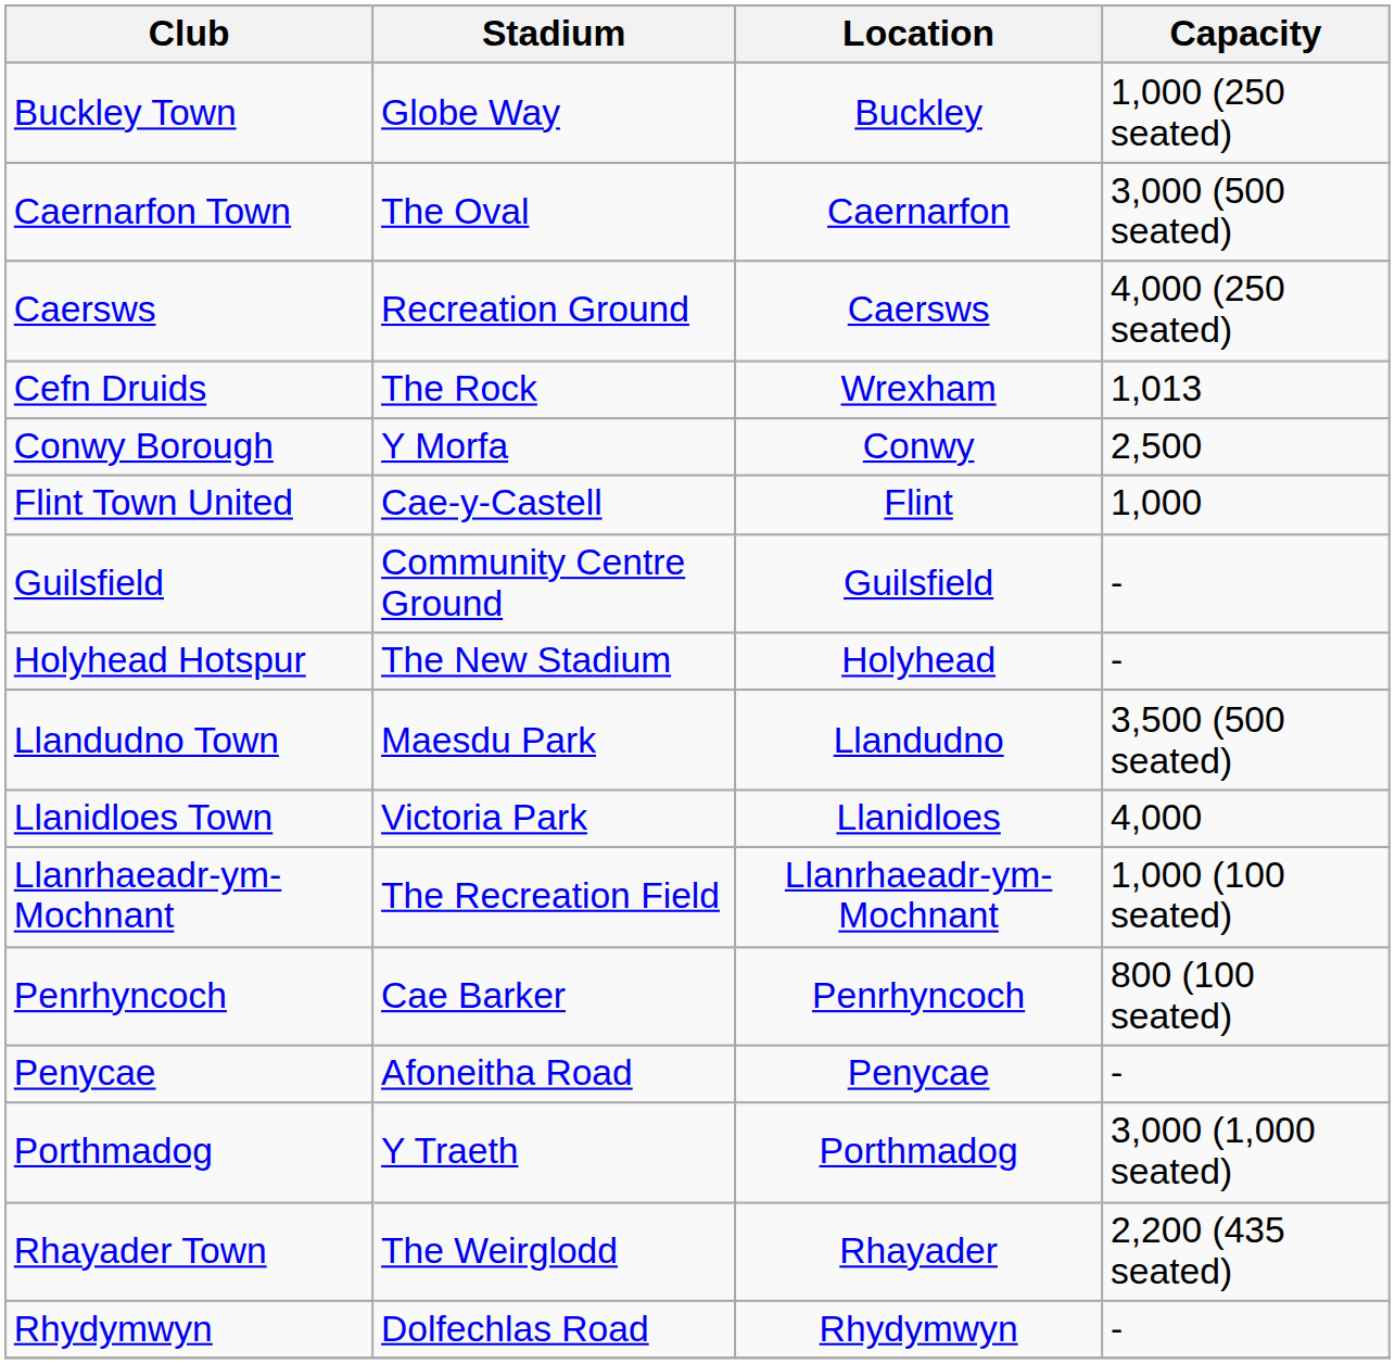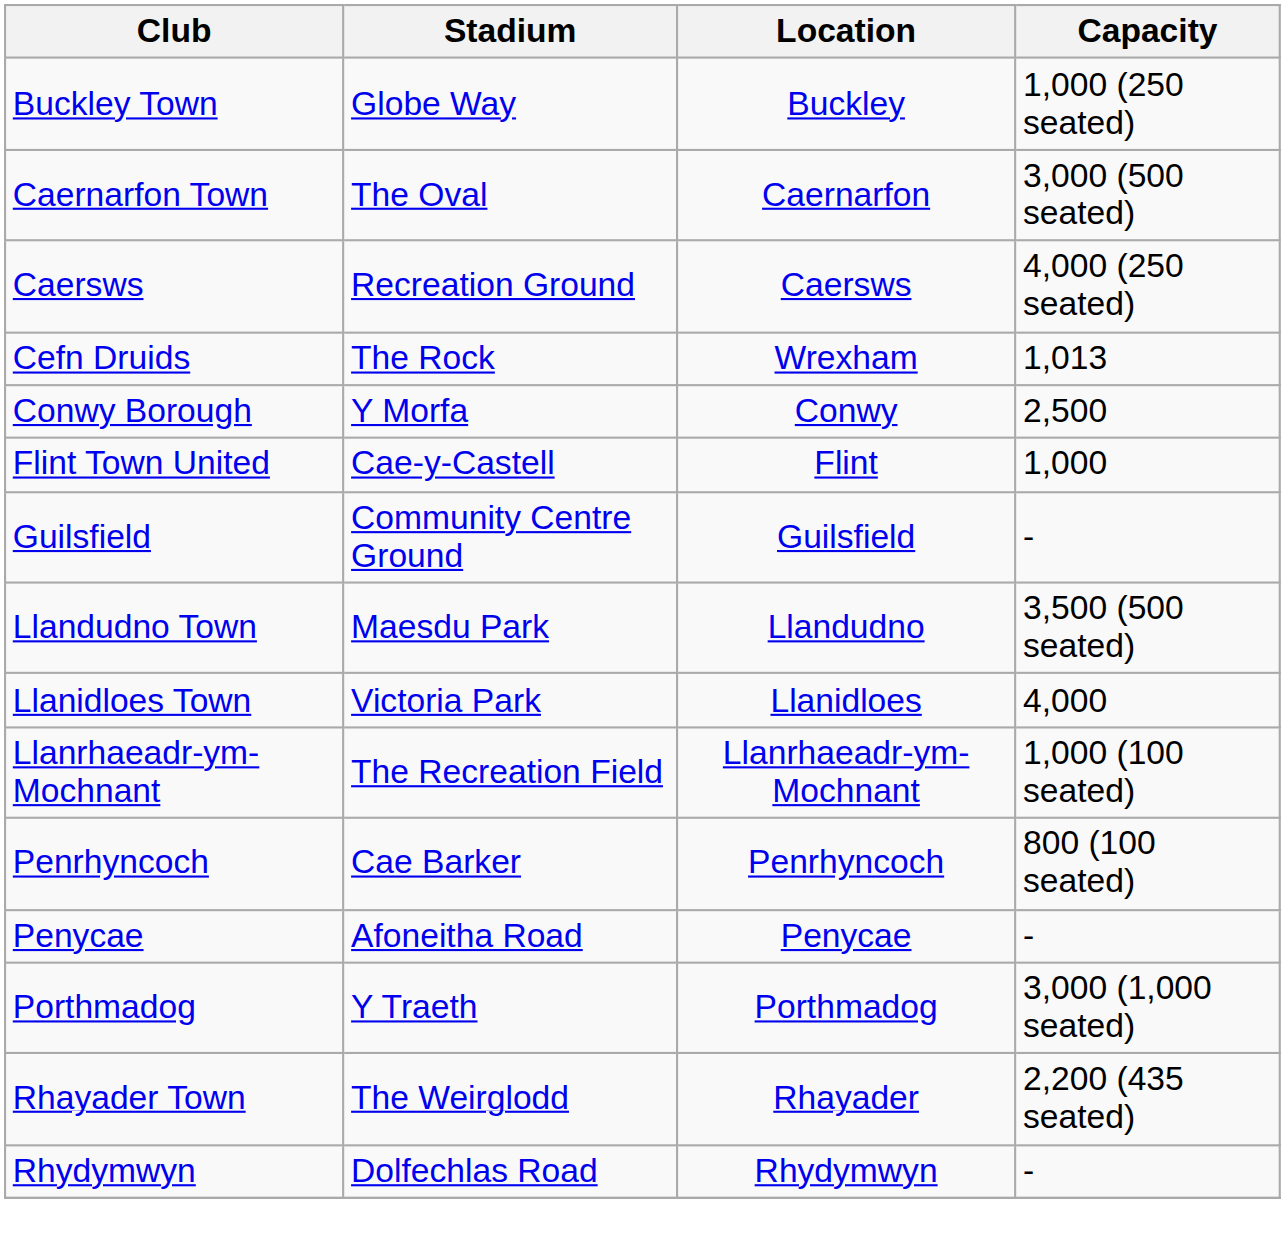- row: Holyhead Hotspur | The New Stadium | Holyhead | -
